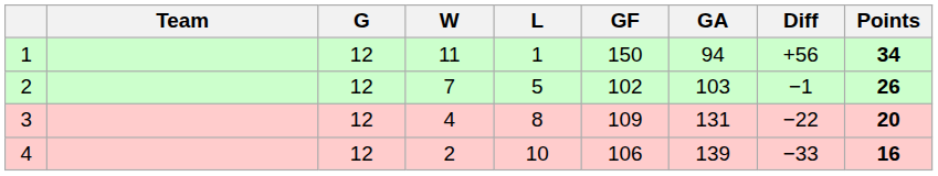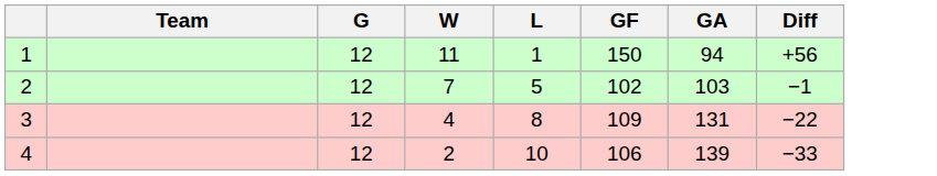- column: Points | 34 | 26 | 20 | 16
